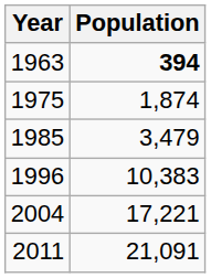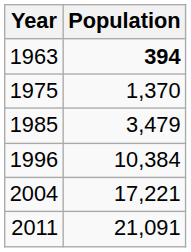1975 | Population: 1,874 -> 1,370
1996 | Population: 10,383 -> 10,384
